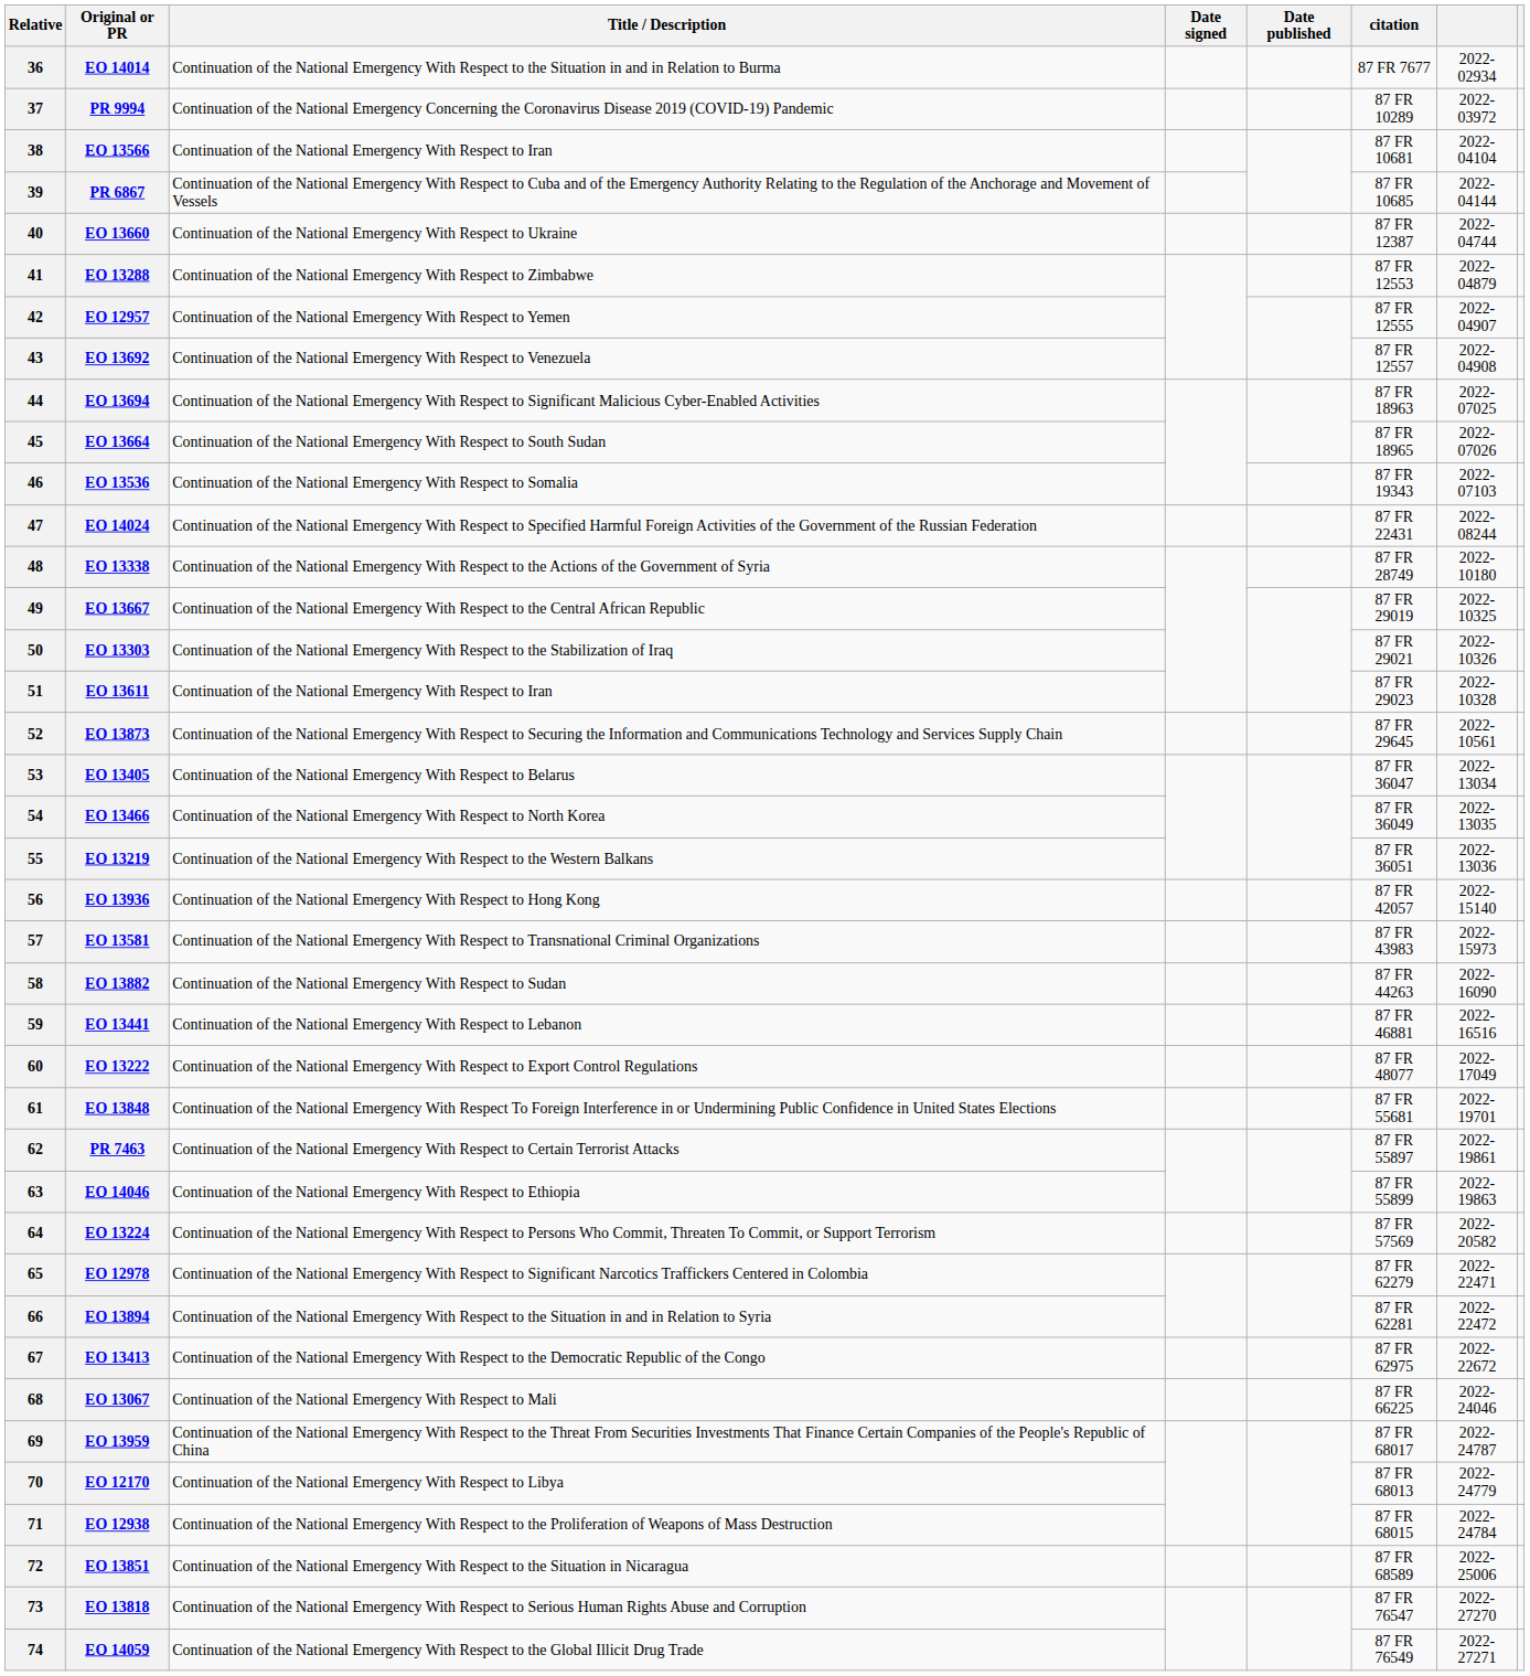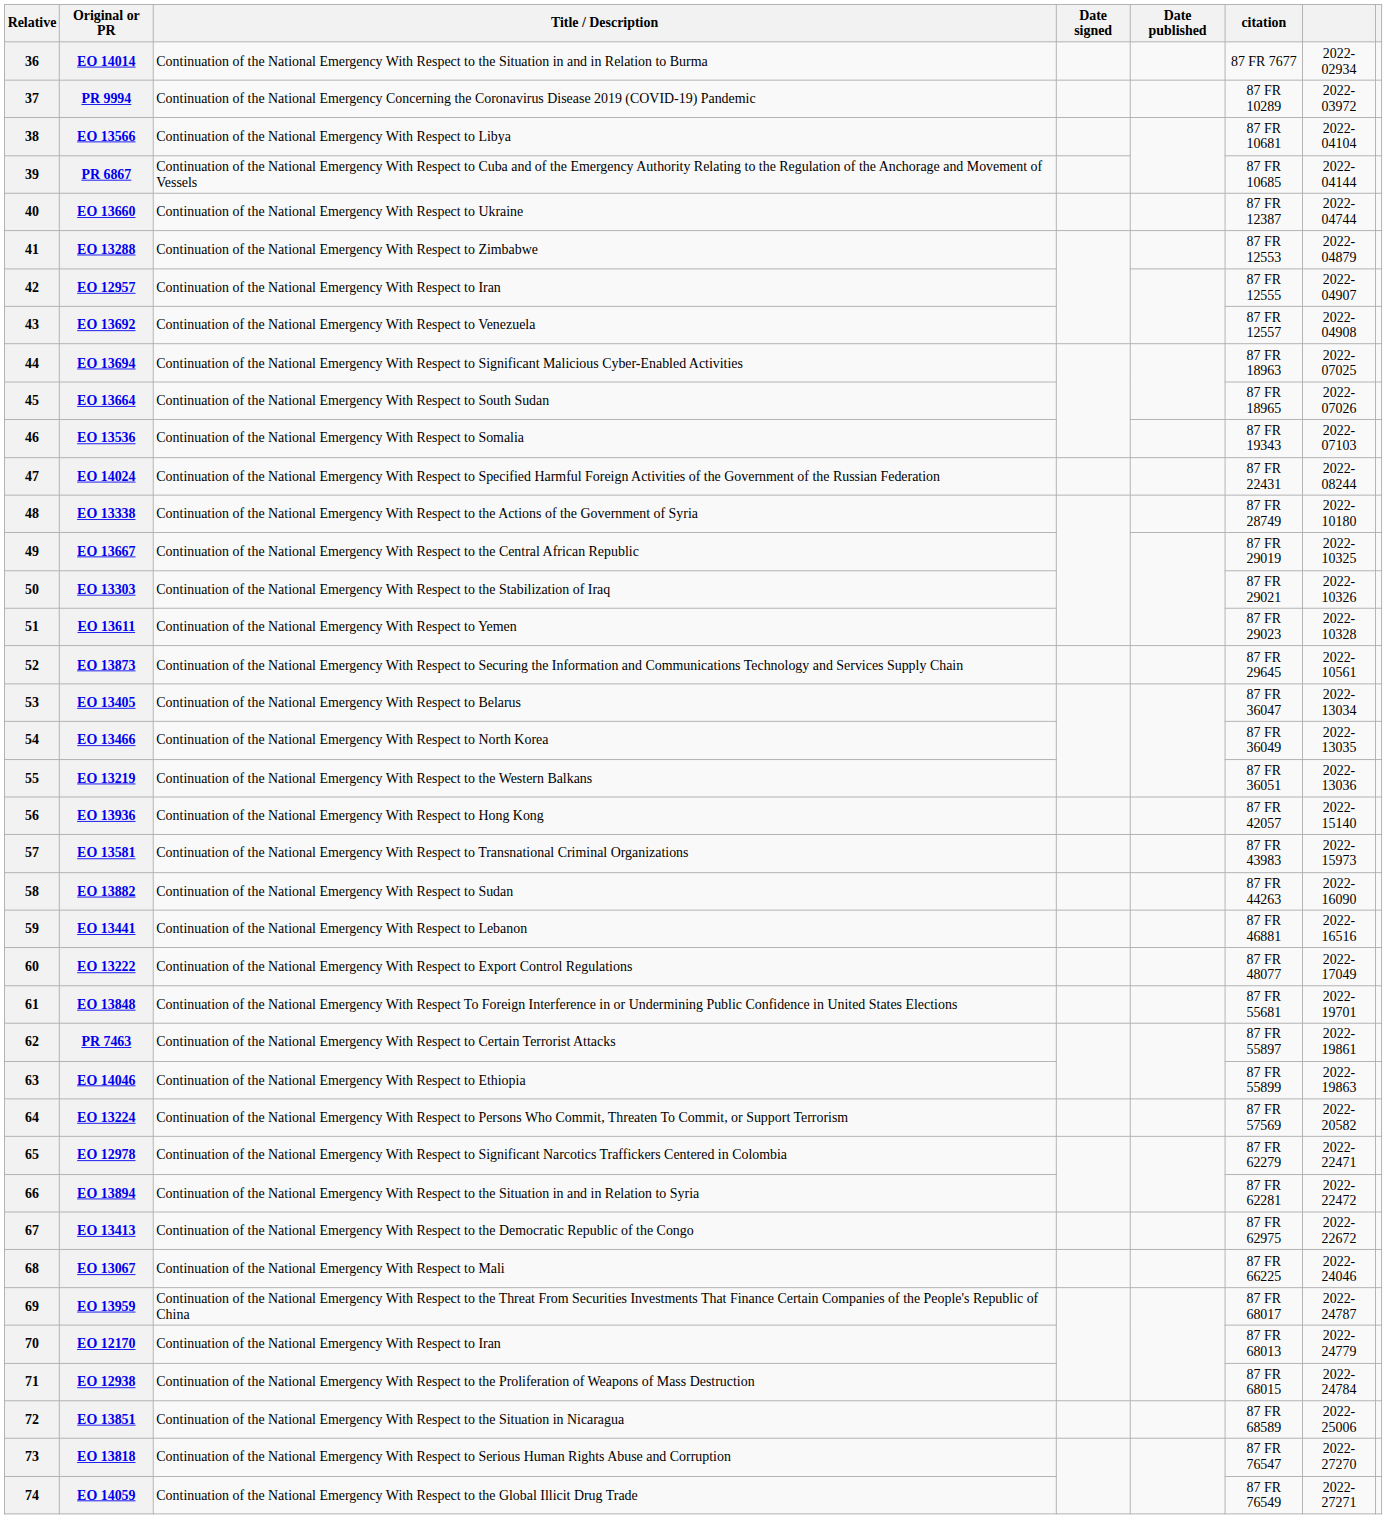EO 13566 | Title / Description: Continuation of the National Emergency With Respect to Iran -> Continuation of the National Emergency With Respect to Libya
EO 12957 | Title / Description: Continuation of the National Emergency With Respect to Yemen -> Continuation of the National Emergency With Respect to Iran
EO 13611 | Title / Description: Continuation of the National Emergency With Respect to Iran -> Continuation of the National Emergency With Respect to Yemen
EO 12170 | Title / Description: Continuation of the National Emergency With Respect to Libya -> Continuation of the National Emergency With Respect to Iran
